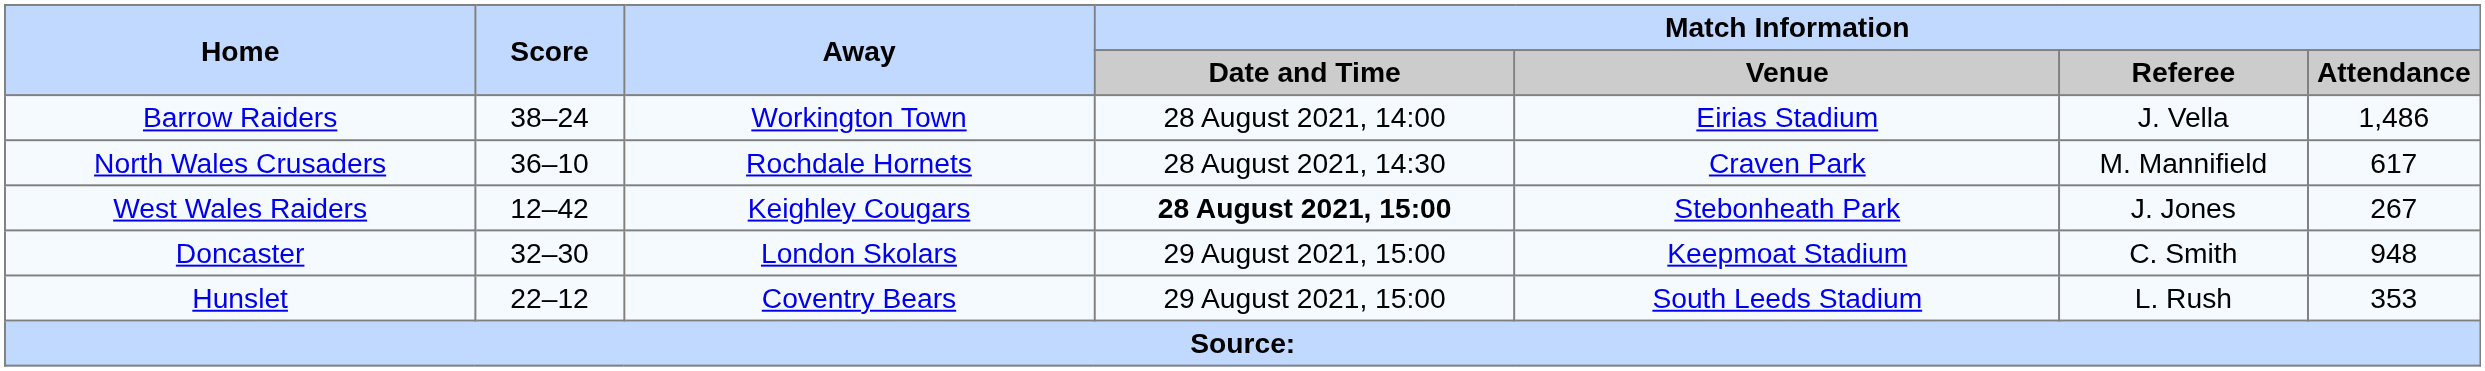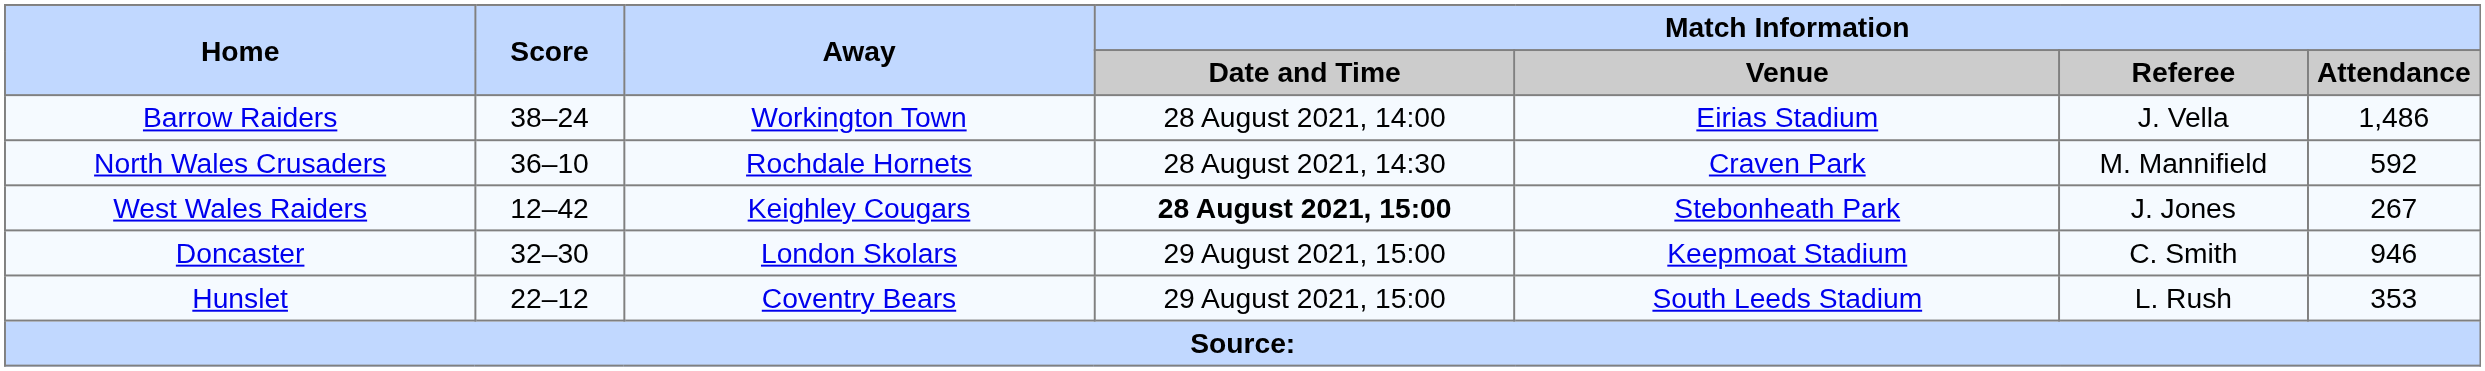North Wales Crusaders | Match Information / Attendance: 617 -> 592
Doncaster | Match Information / Attendance: 948 -> 946
